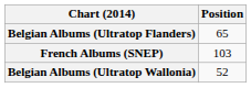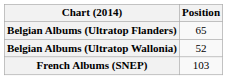rows swapped: Belgian Albums (Ultratop Wallonia) <-> French Albums (SNEP)
